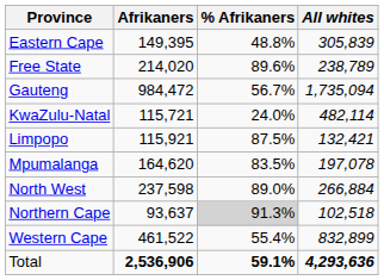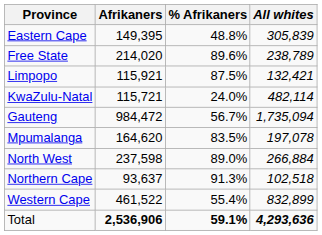rows swapped: Gauteng <-> Limpopo
Northern Cape | % Afrikaners: lightgrey background -> no background
